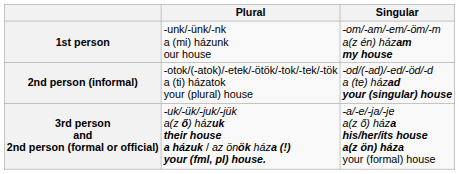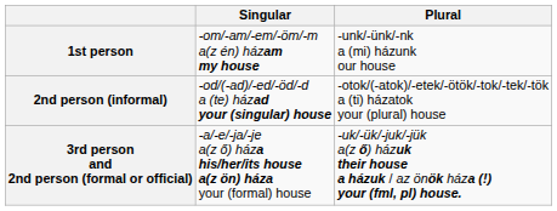columns swapped: Singular <-> Plural
